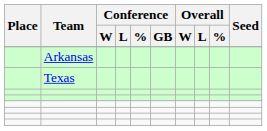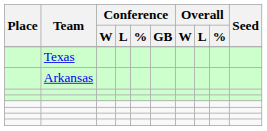rows swapped: Texas <-> Arkansas
